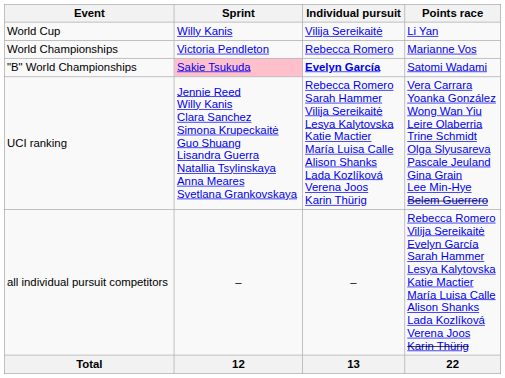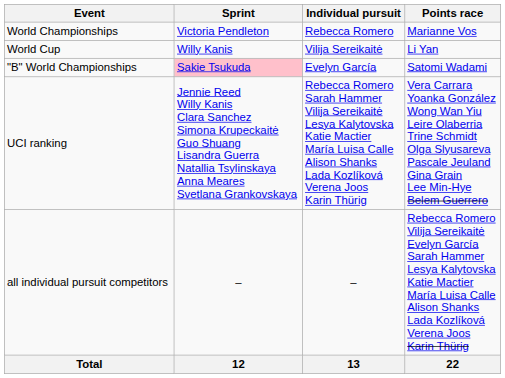rows swapped: World Championships <-> World Cup
"B" World Championships | Individual pursuit: bold -> normal
